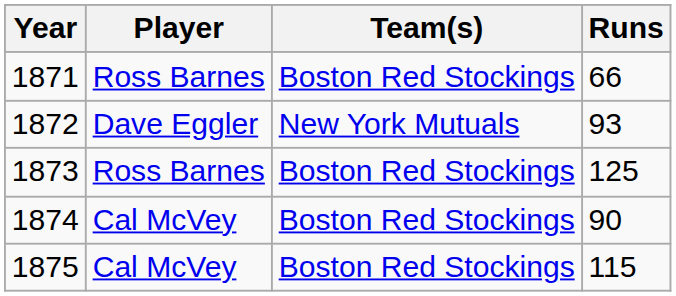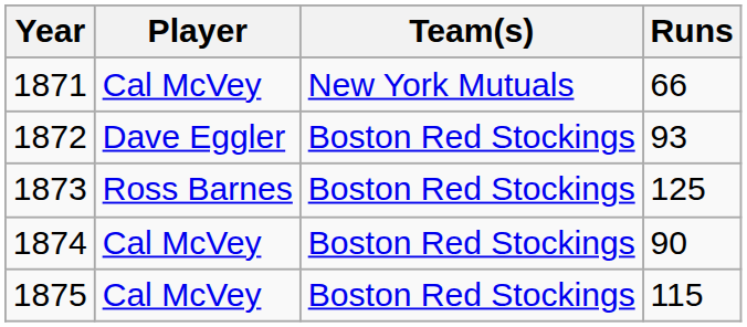1871 | Player: Ross Barnes -> Cal McVey
1871 | Team(s): Boston Red Stockings -> New York Mutuals
1872 | Team(s): New York Mutuals -> Boston Red Stockings
